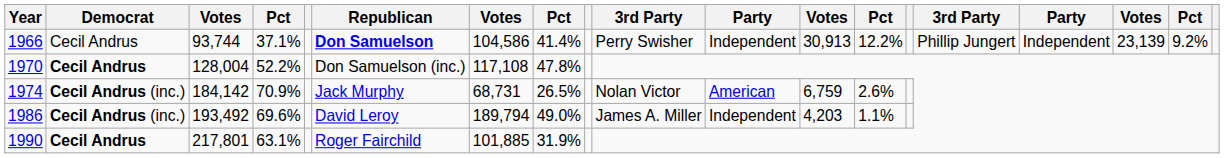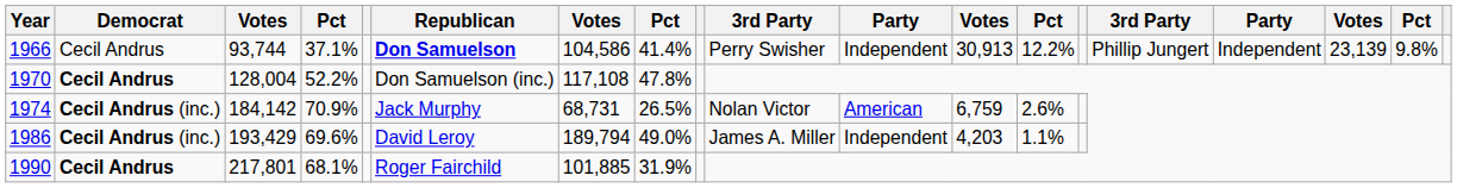1966 | column 18: 9.2% -> 9.8%
1986 | column 3: 193,492 -> 193,429
1990 | column 4: 63.1% -> 68.1%
